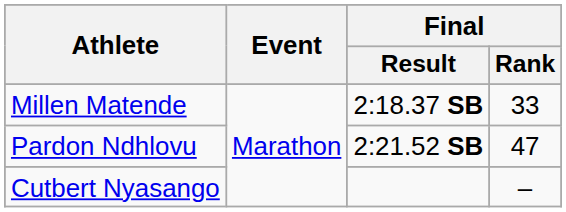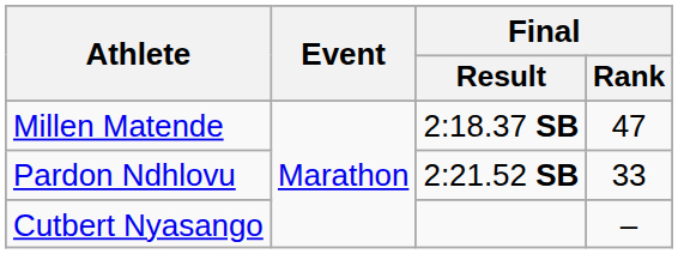Millen Matende | Final / Rank: 33 -> 47
Pardon Ndhlovu | Final / Rank: 47 -> 33
